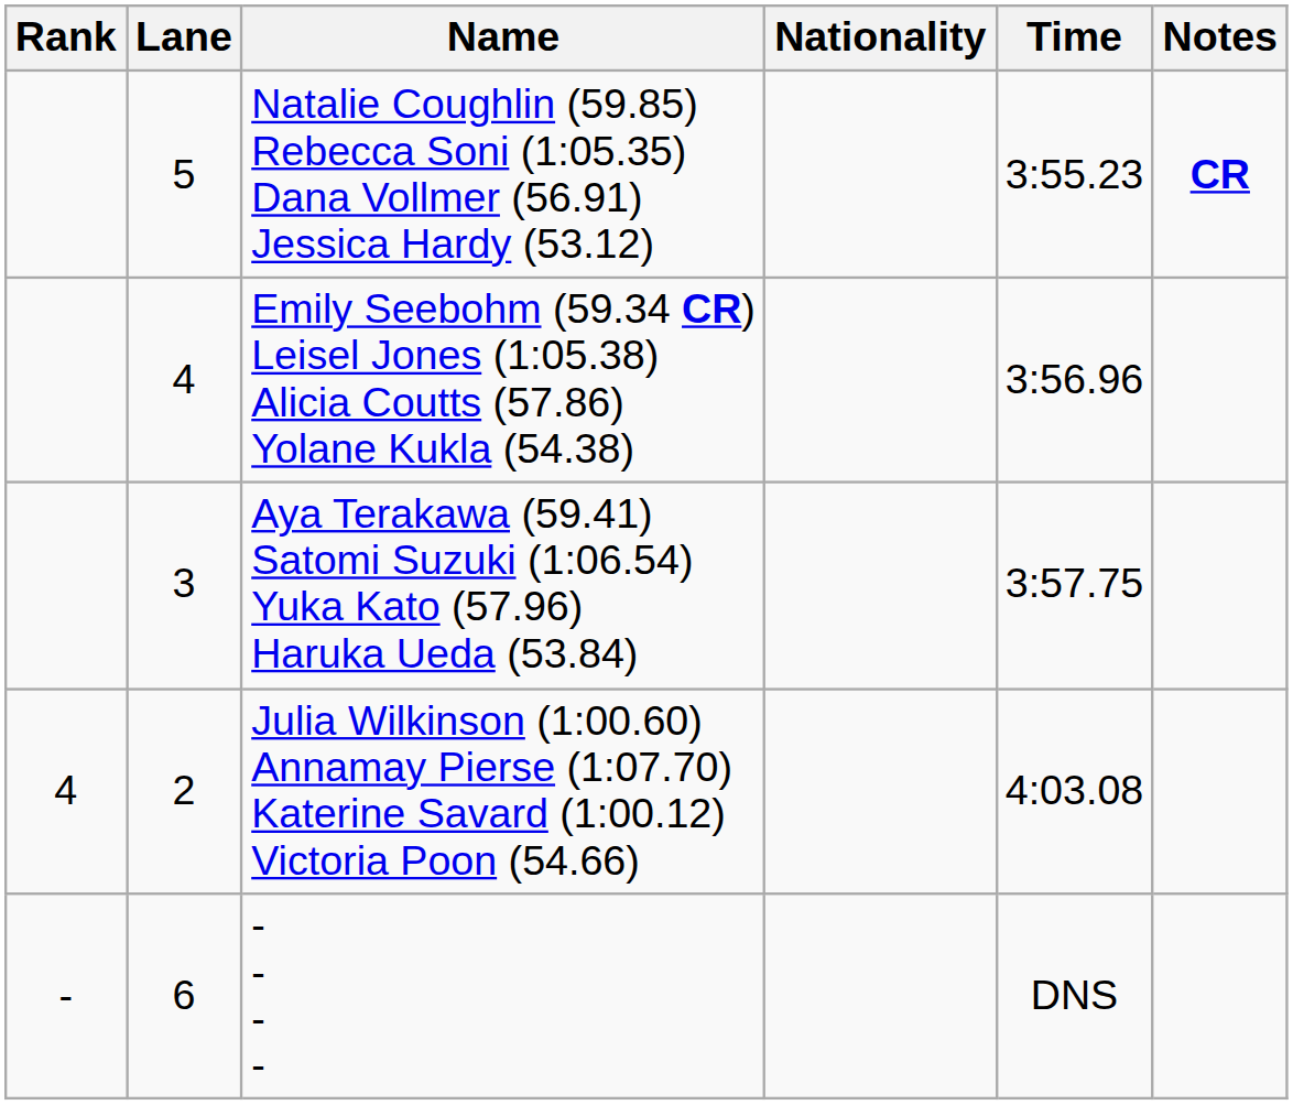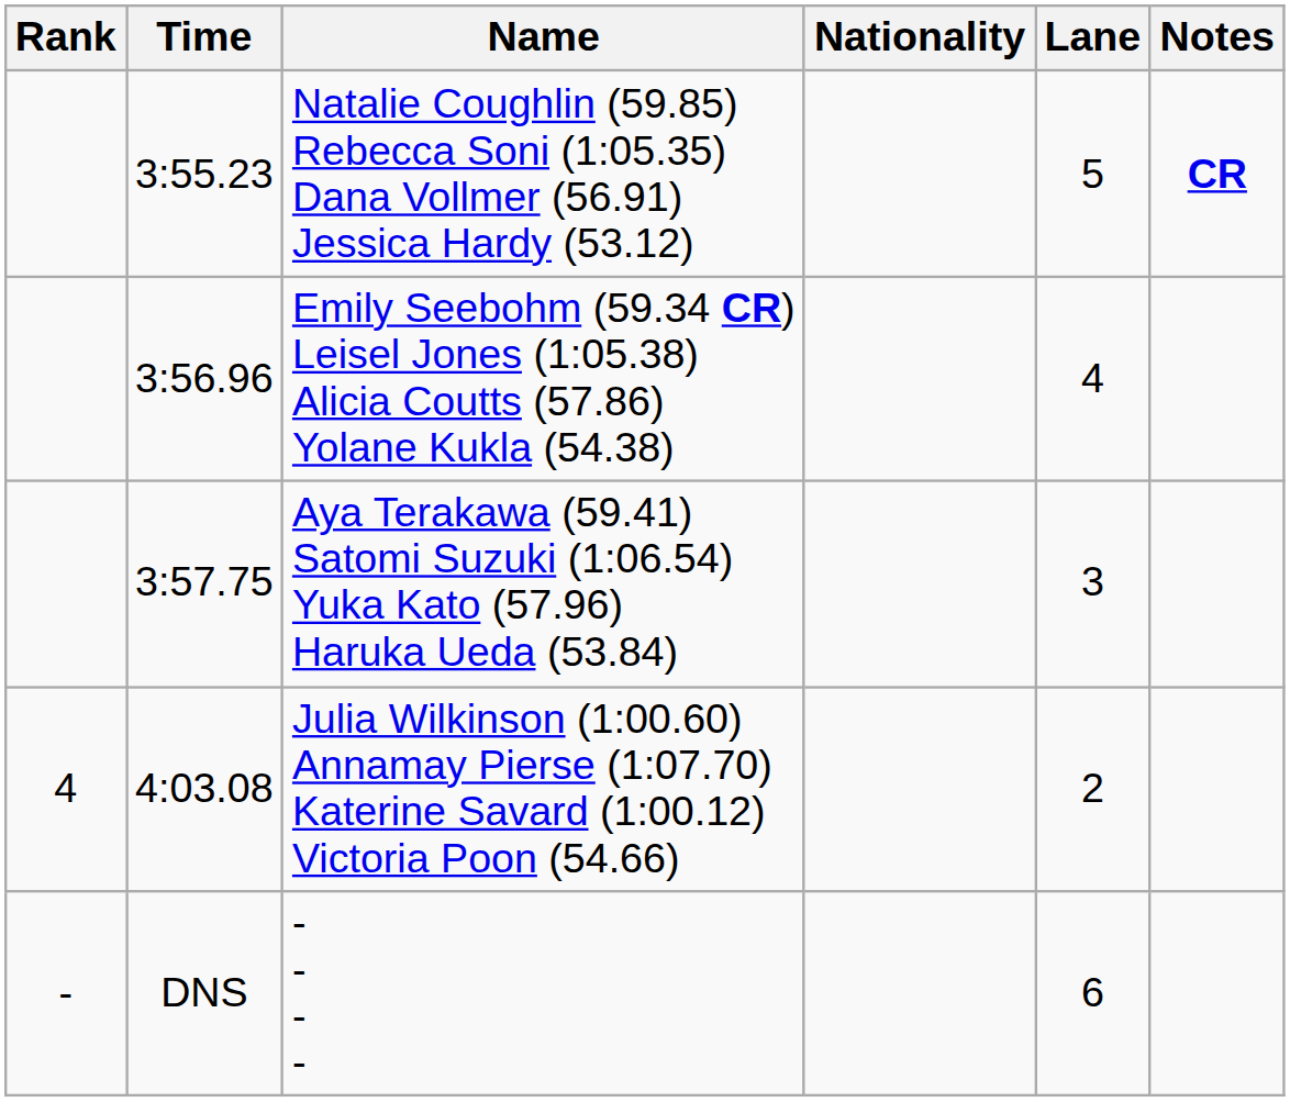columns swapped: Lane <-> Time
